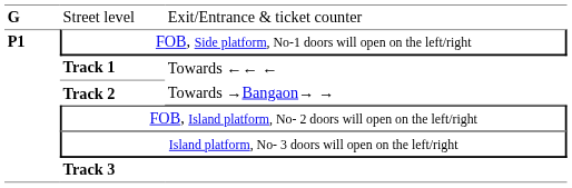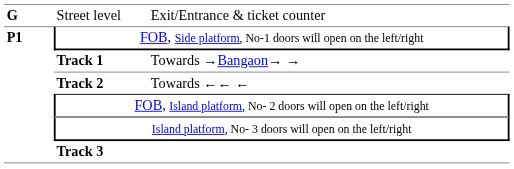Track 1 | column 3: Towards ←← ← -> Towards →Bangaon→ →
Track 2 | column 3: Towards →Bangaon→ → -> Towards ←← ←
